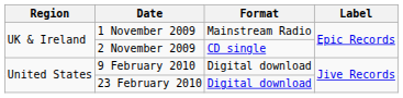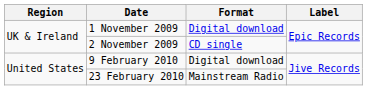1 November 2009 | Format: Mainstream Radio -> Digital download
23 February 2010 | Format: Digital download -> Mainstream Radio
